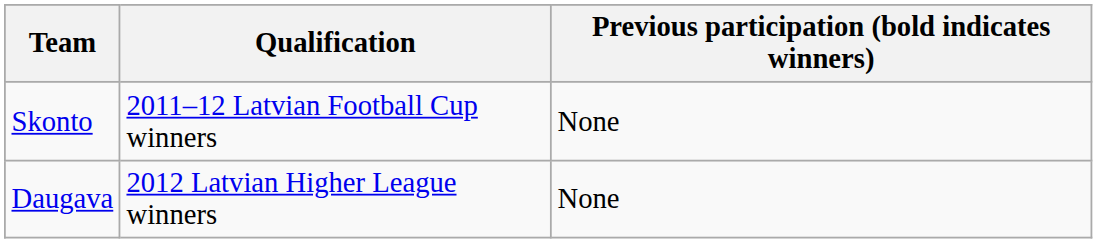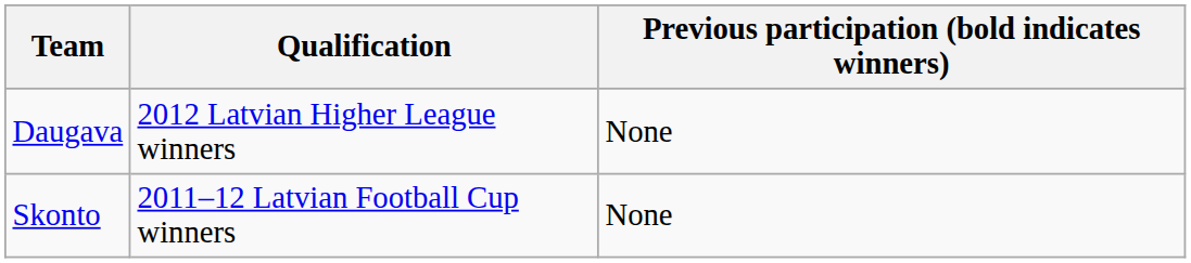rows swapped: Daugava <-> Skonto
